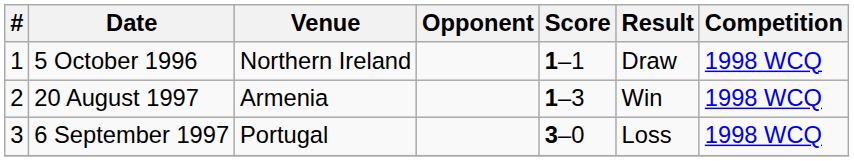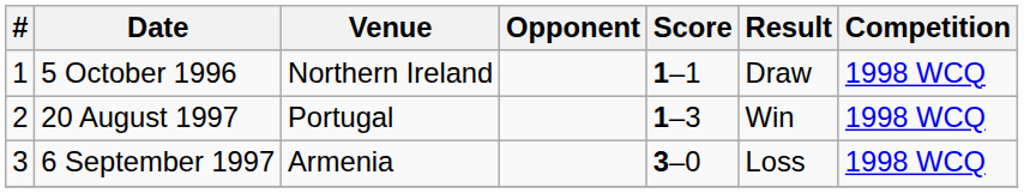20 August 1997 | Venue: Armenia -> Portugal
6 September 1997 | Venue: Portugal -> Armenia
